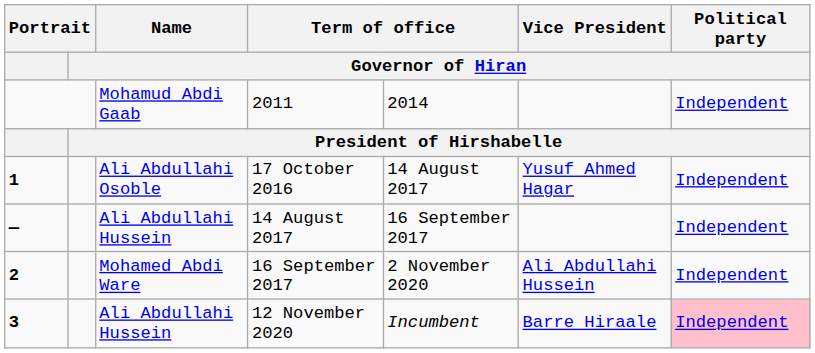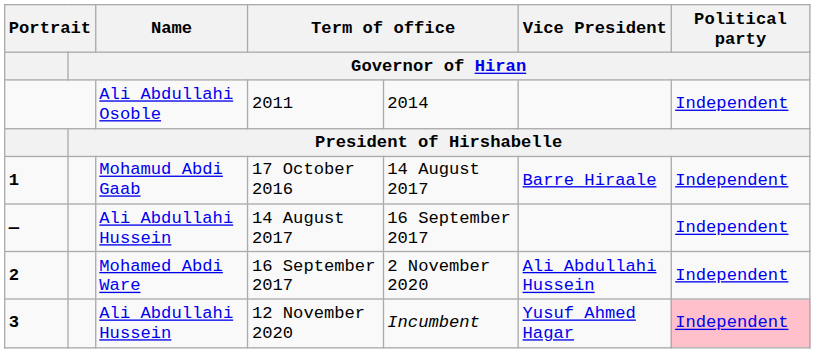2011 | Name / Governor of Hiran: Mohamud Abdi Gaab -> Ali Abdullahi Osoble
17 October 2016 | Name / Governor of Hiran: Ali Abdullahi Osoble -> Mohamud Abdi Gaab
17 October 2016 | Vice President / Governor of Hiran: Yusuf Ahmed Hagar -> Barre Hiraale
12 November 2020 | Vice President / Governor of Hiran: Barre Hiraale -> Yusuf Ahmed Hagar
